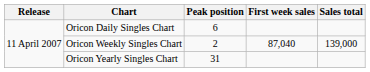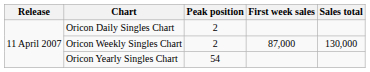Oricon Daily Singles Chart | Peak position: 6 -> 2
Oricon Weekly Singles Chart | First week sales: 87,040 -> 87,000
Oricon Weekly Singles Chart | Sales total: 139,000 -> 130,000
Oricon Yearly Singles Chart | Peak position: 31 -> 54
